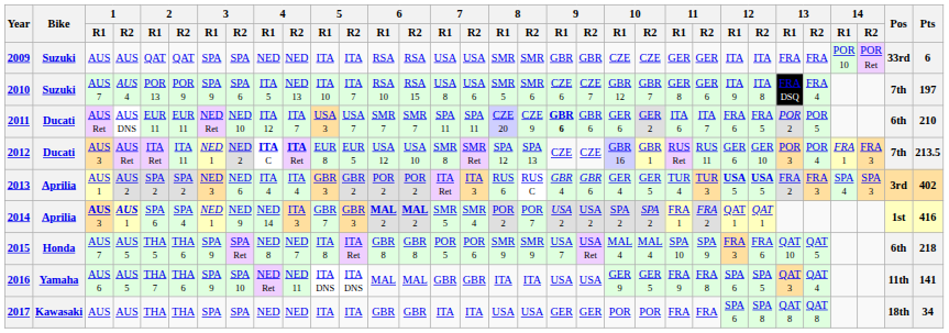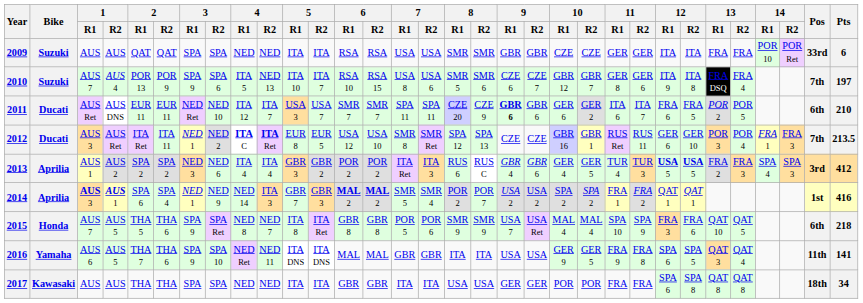2013 | Pts: 402 -> 412
